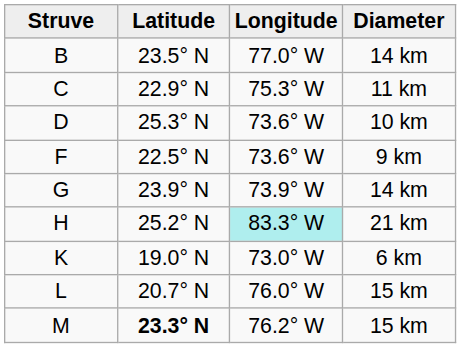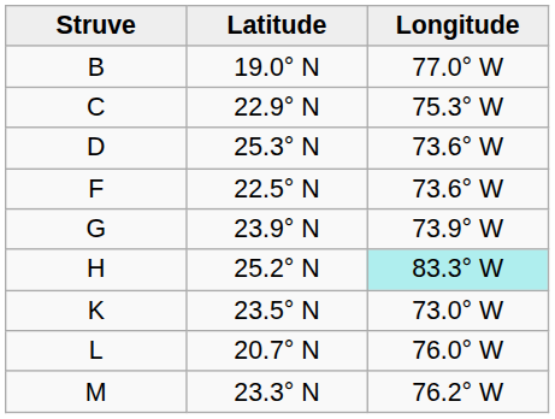- column: Diameter | 14 km | 11 km | 10 km | 9 km | 14 km | 21 km | 6 km | 15 km | 15 km
B | Latitude: 23.5° N -> 19.0° N
K | Latitude: 19.0° N -> 23.5° N
M | Latitude: bold -> normal
